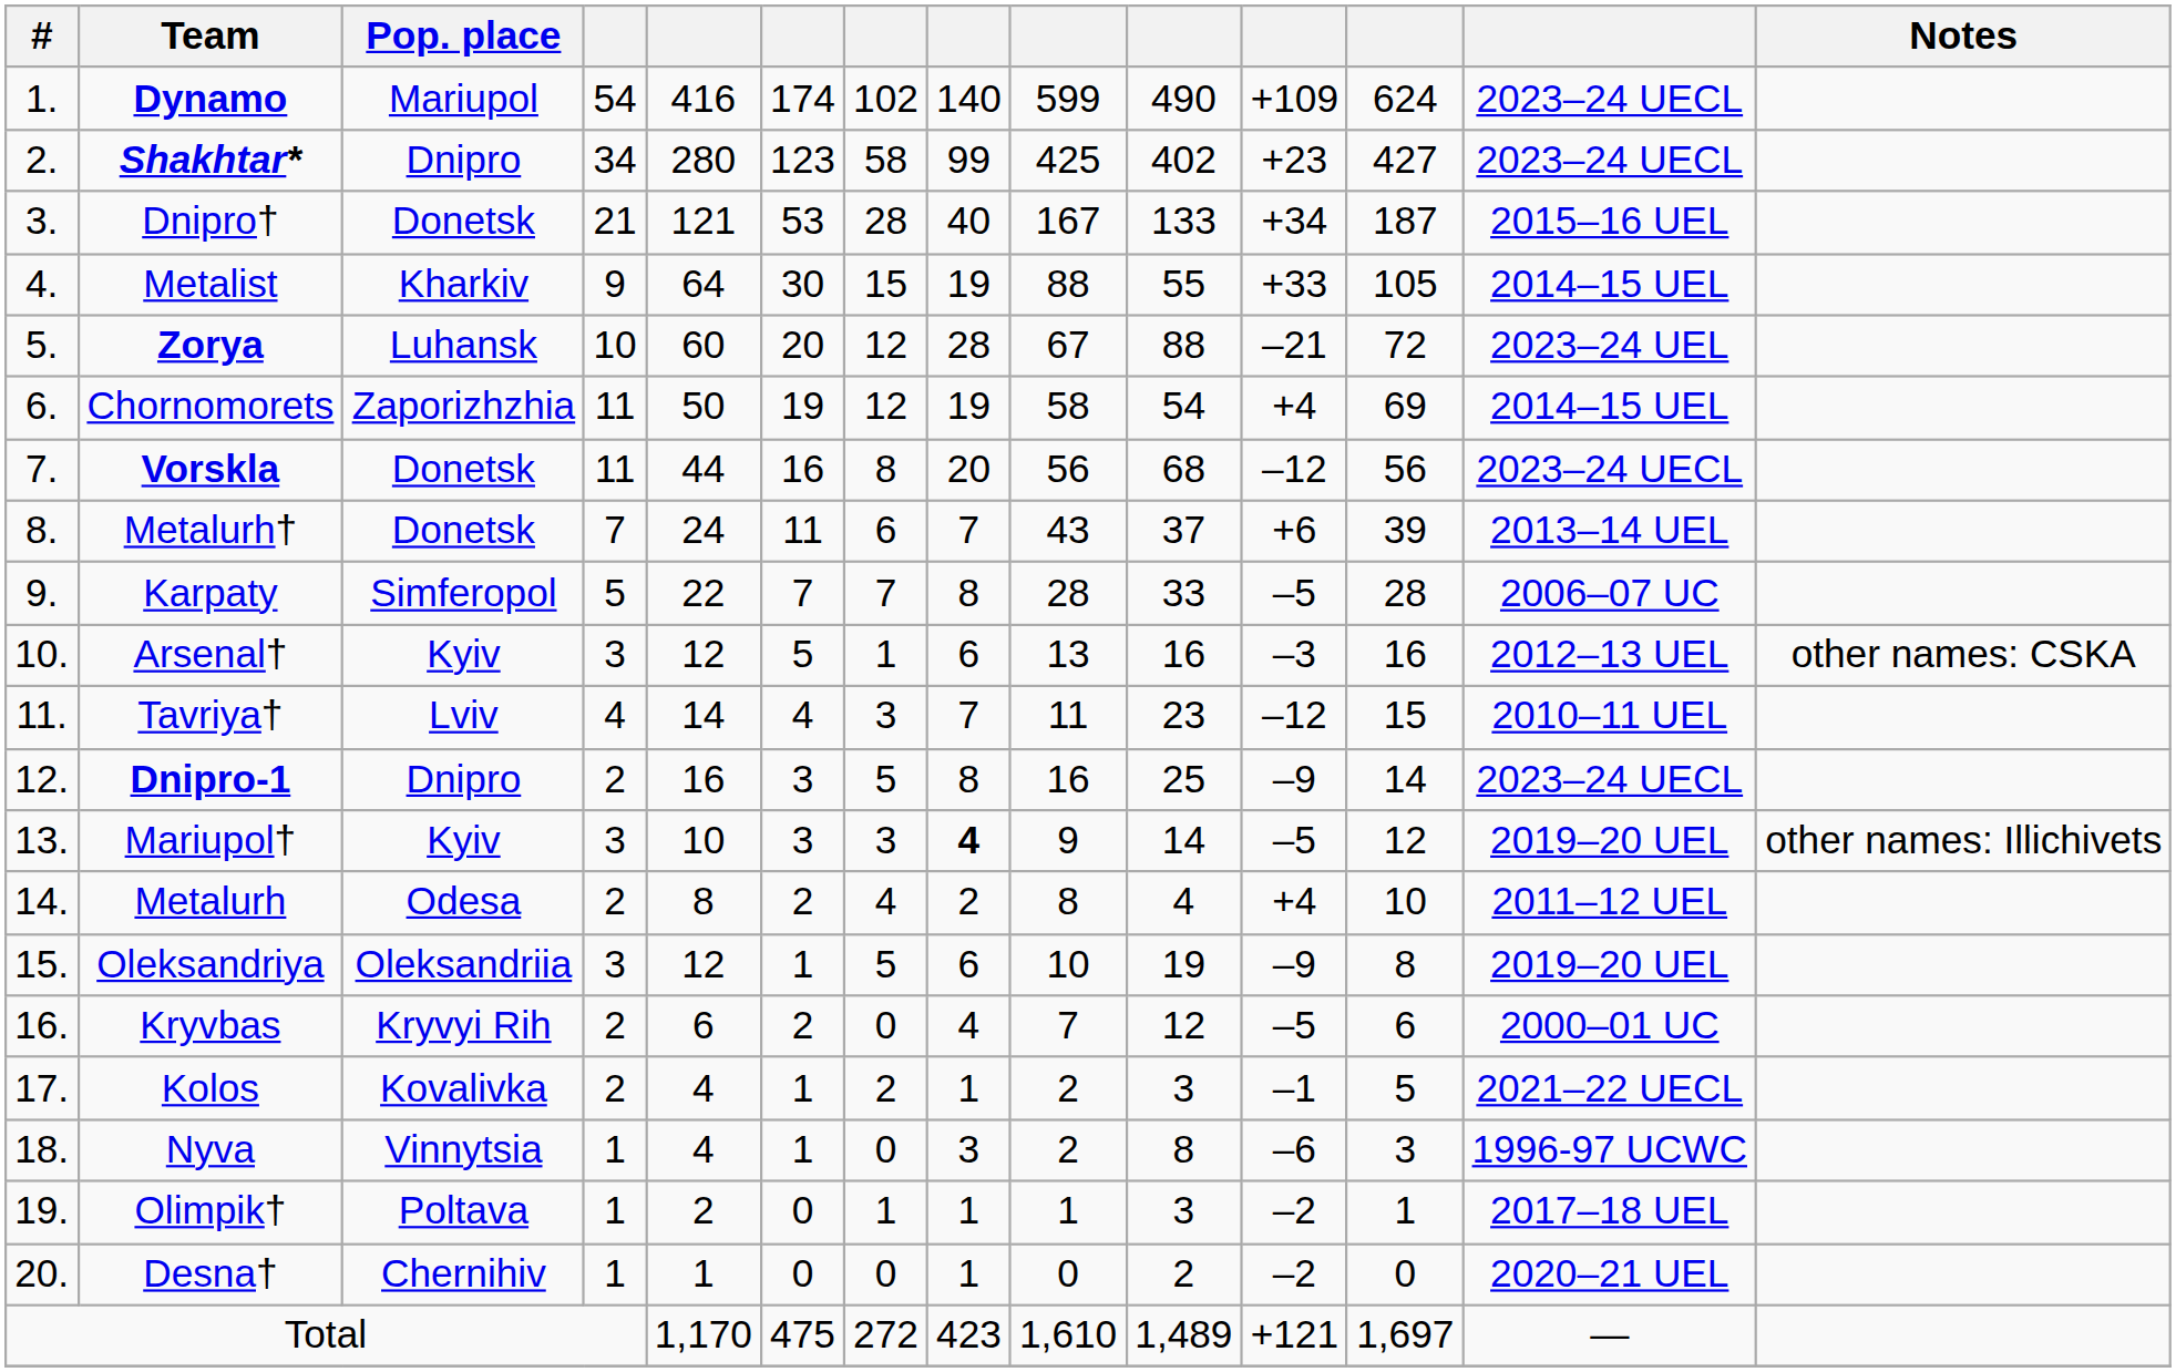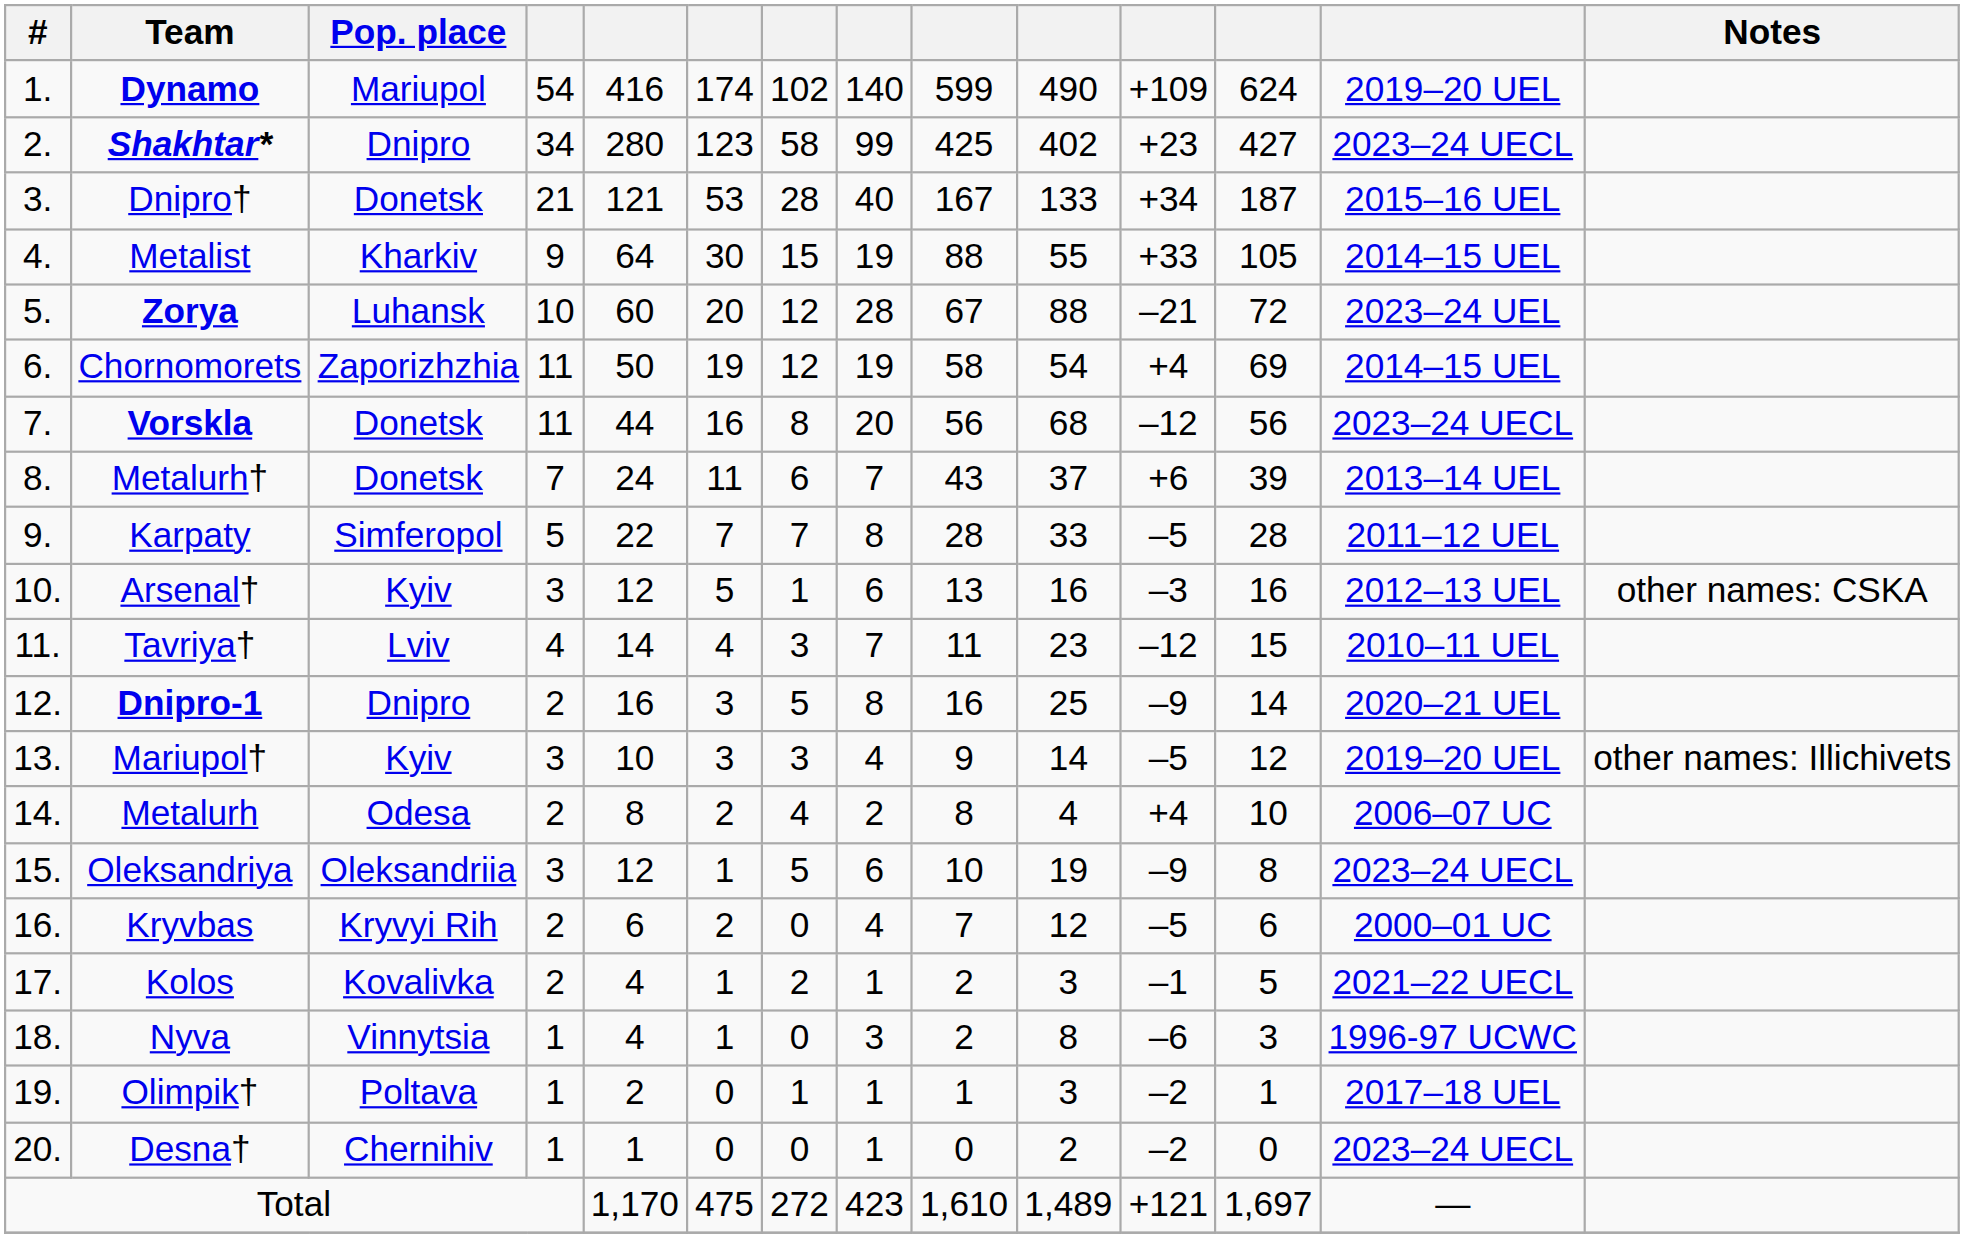Dynamo | column 13: 2023–24 UECL -> 2019–20 UEL
Karpaty | column 13: 2006–07 UC -> 2011–12 UEL
Dnipro-1 | column 13: 2023–24 UECL -> 2020–21 UEL
Mariupol† | column 8: bold -> normal
Metalurh | column 13: 2011–12 UEL -> 2006–07 UC
Oleksandriya | column 13: 2019–20 UEL -> 2023–24 UECL
Desna† | column 13: 2020–21 UEL -> 2023–24 UECL
